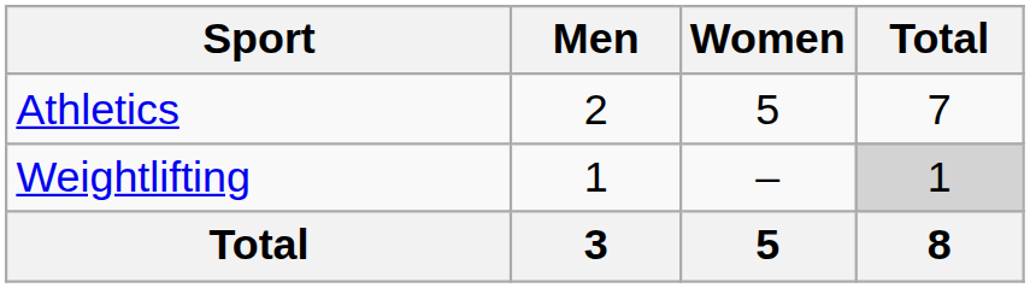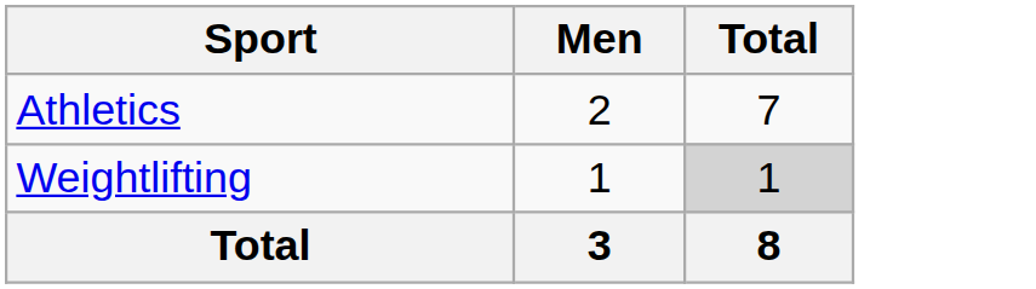- column: Women | 5 | – | 5
